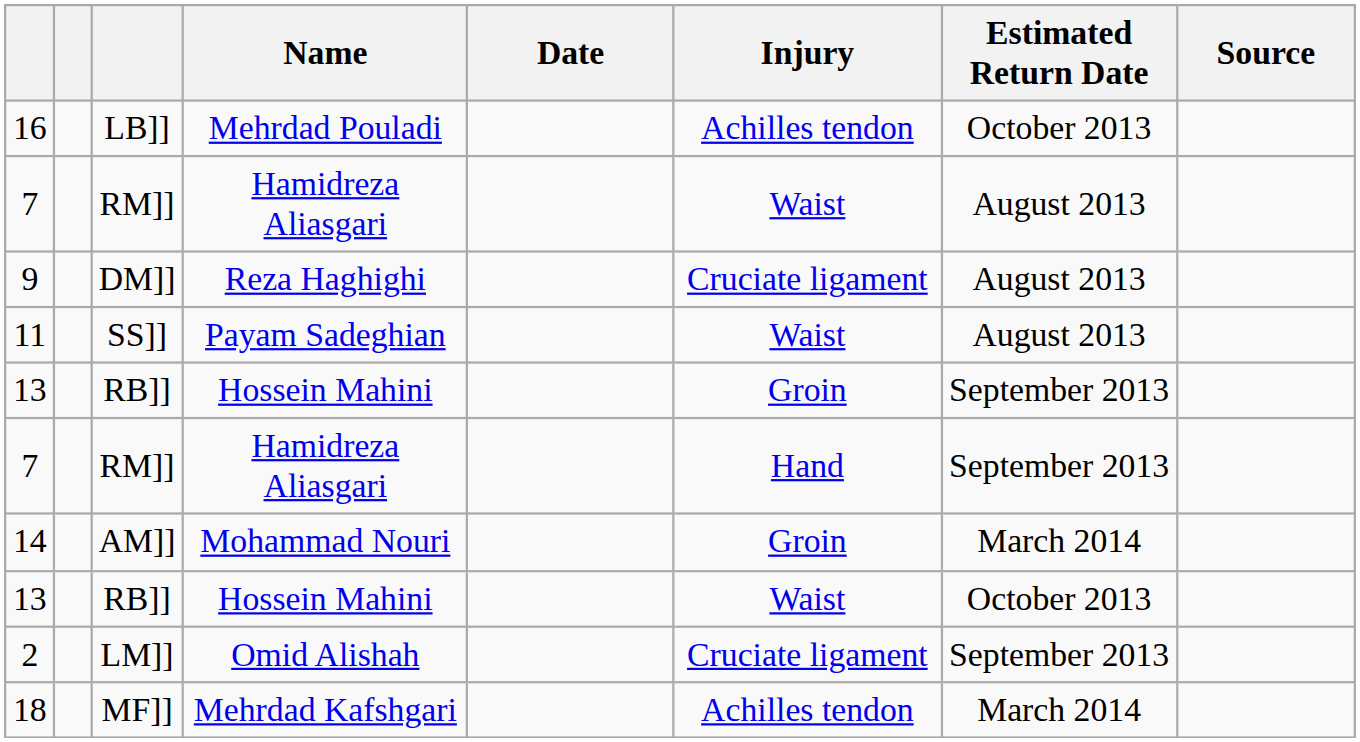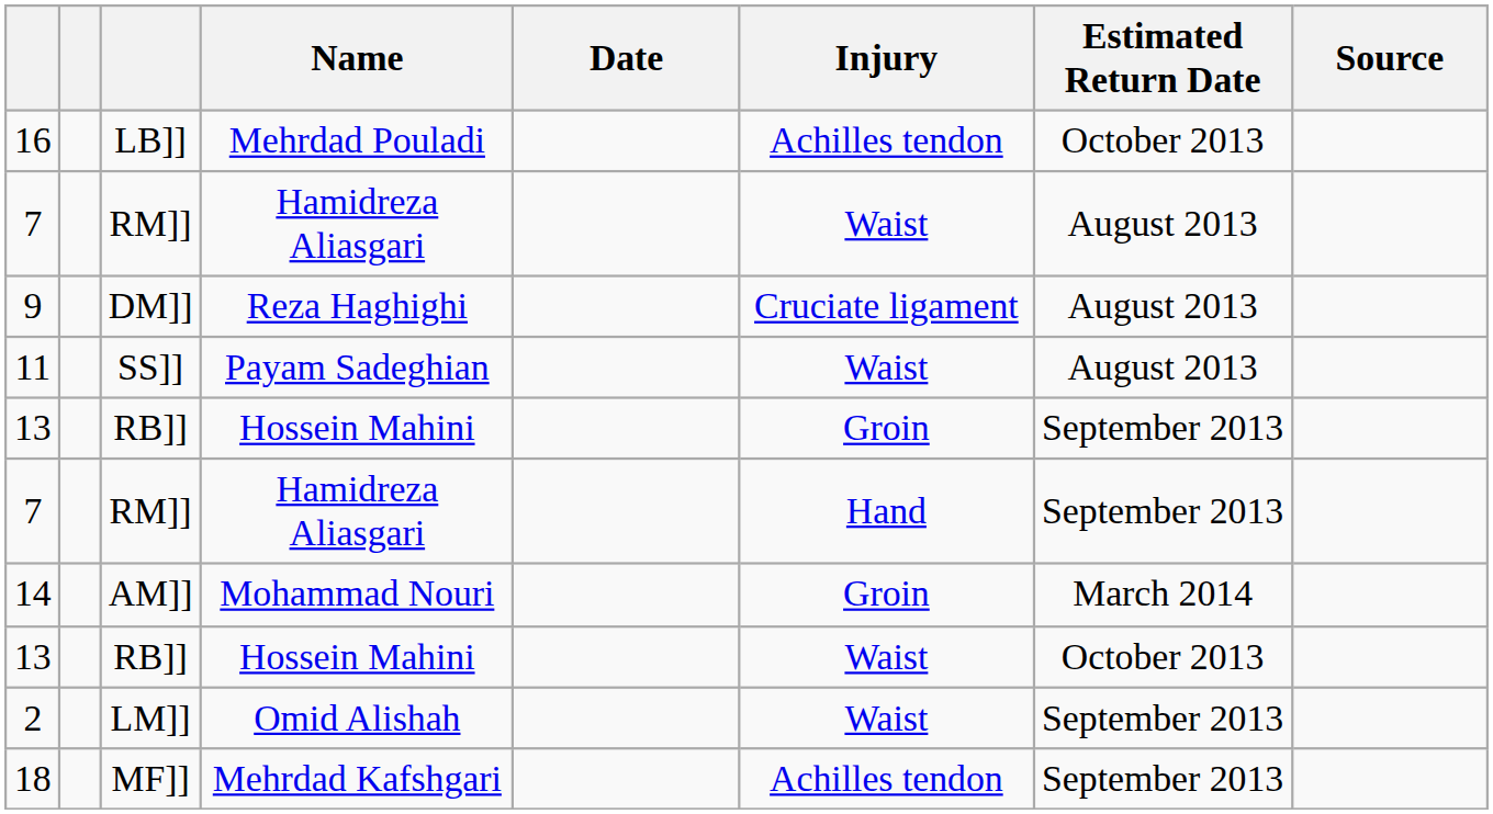2 | Injury: Cruciate ligament -> Waist
18 | Estimated Return Date: March 2014 -> September 2013
